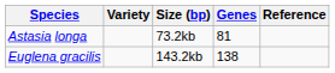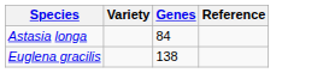- column: Size (bp) | 73.2kb | 143.2kb
Astasia longa | Genes: 81 -> 84
